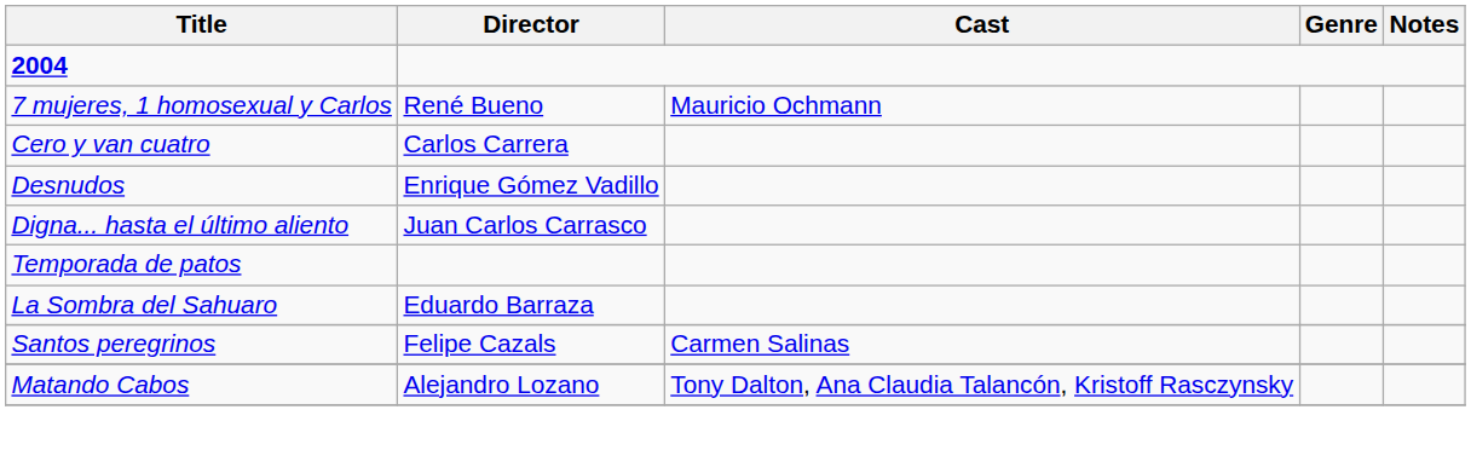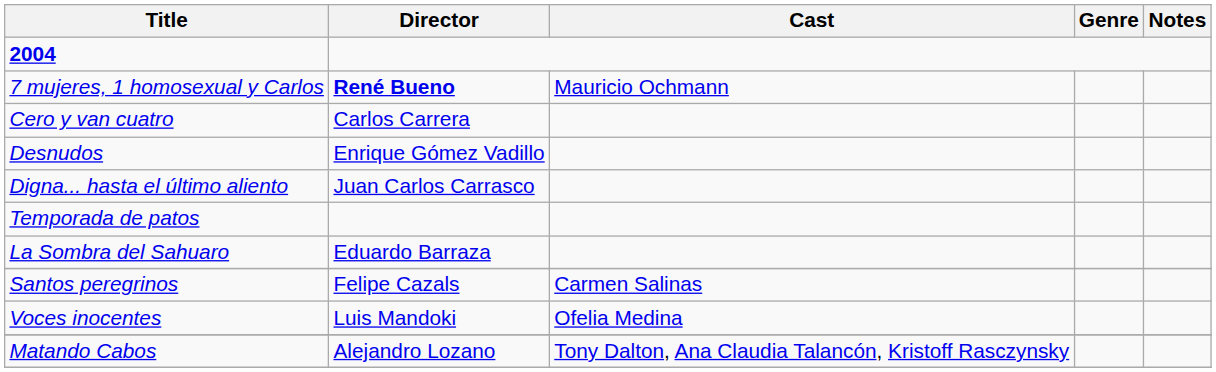7 mujeres, 1 homosexual y Carlos | Director: normal -> bold
+ row: Voces inocentes | Luis Mandoki | Ofelia Medina
